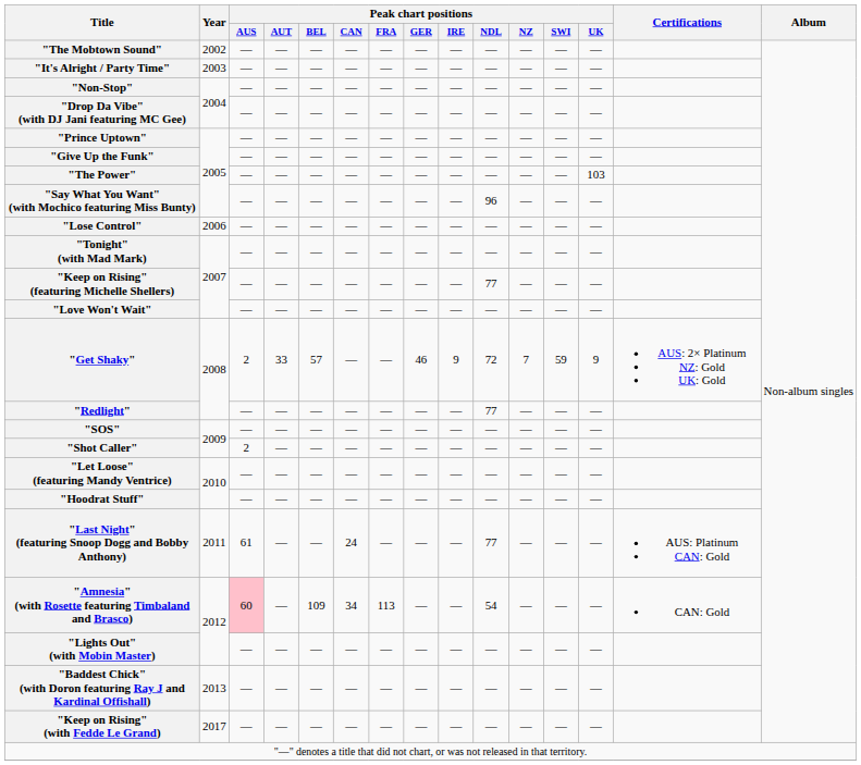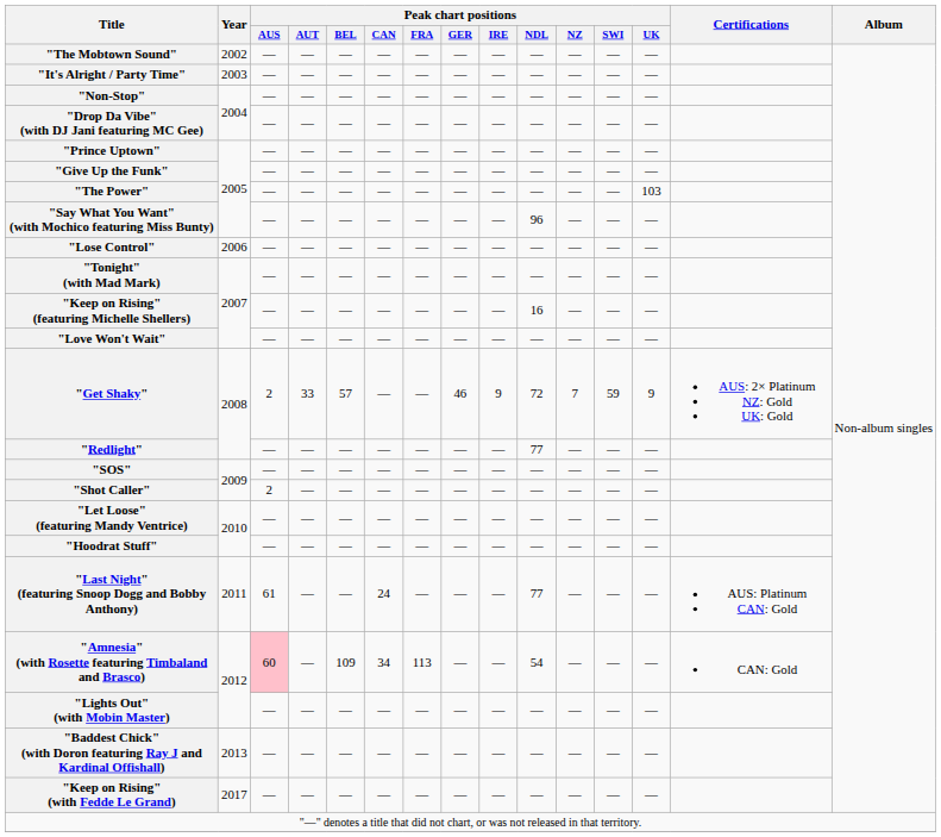"Keep on Rising" (featuring Michelle Shellers) | Peak chart positions / NDL: 77 -> 16
